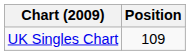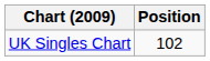UK Singles Chart | Position: 109 -> 102
